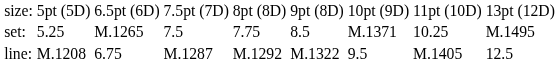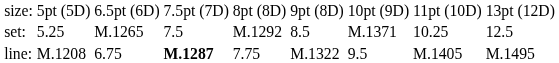set: | column 5: 7.75 -> M.1292
set: | column 9: M.1495 -> 12.5
line: | column 4: normal -> bold
line: | column 5: M.1292 -> 7.75
line: | column 9: 12.5 -> M.1495
